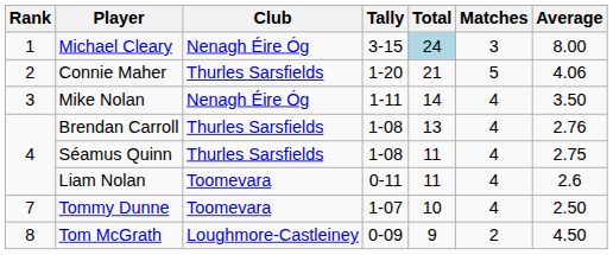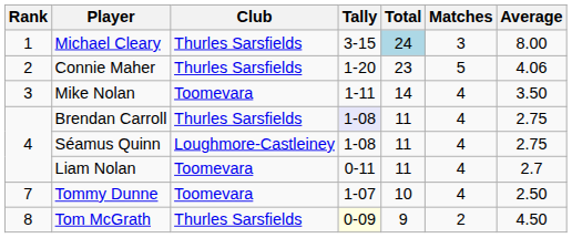Michael Cleary | Club: Nenagh Éire Óg -> Thurles Sarsfields
Connie Maher | Total: 21 -> 23
Mike Nolan | Club: Nenagh Éire Óg -> Toomevara
Brendan Carroll | Tally: no background -> lavender background
Brendan Carroll | Total: 13 -> 11
Brendan Carroll | Average: 2.76 -> 2.75
Séamus Quinn | Club: Thurles Sarsfields -> Loughmore-Castleiney
Liam Nolan | Average: 2.6 -> 2.7
Tom McGrath | Club: Loughmore-Castleiney -> Thurles Sarsfields
Tom McGrath | Tally: no background -> lightyellow background
